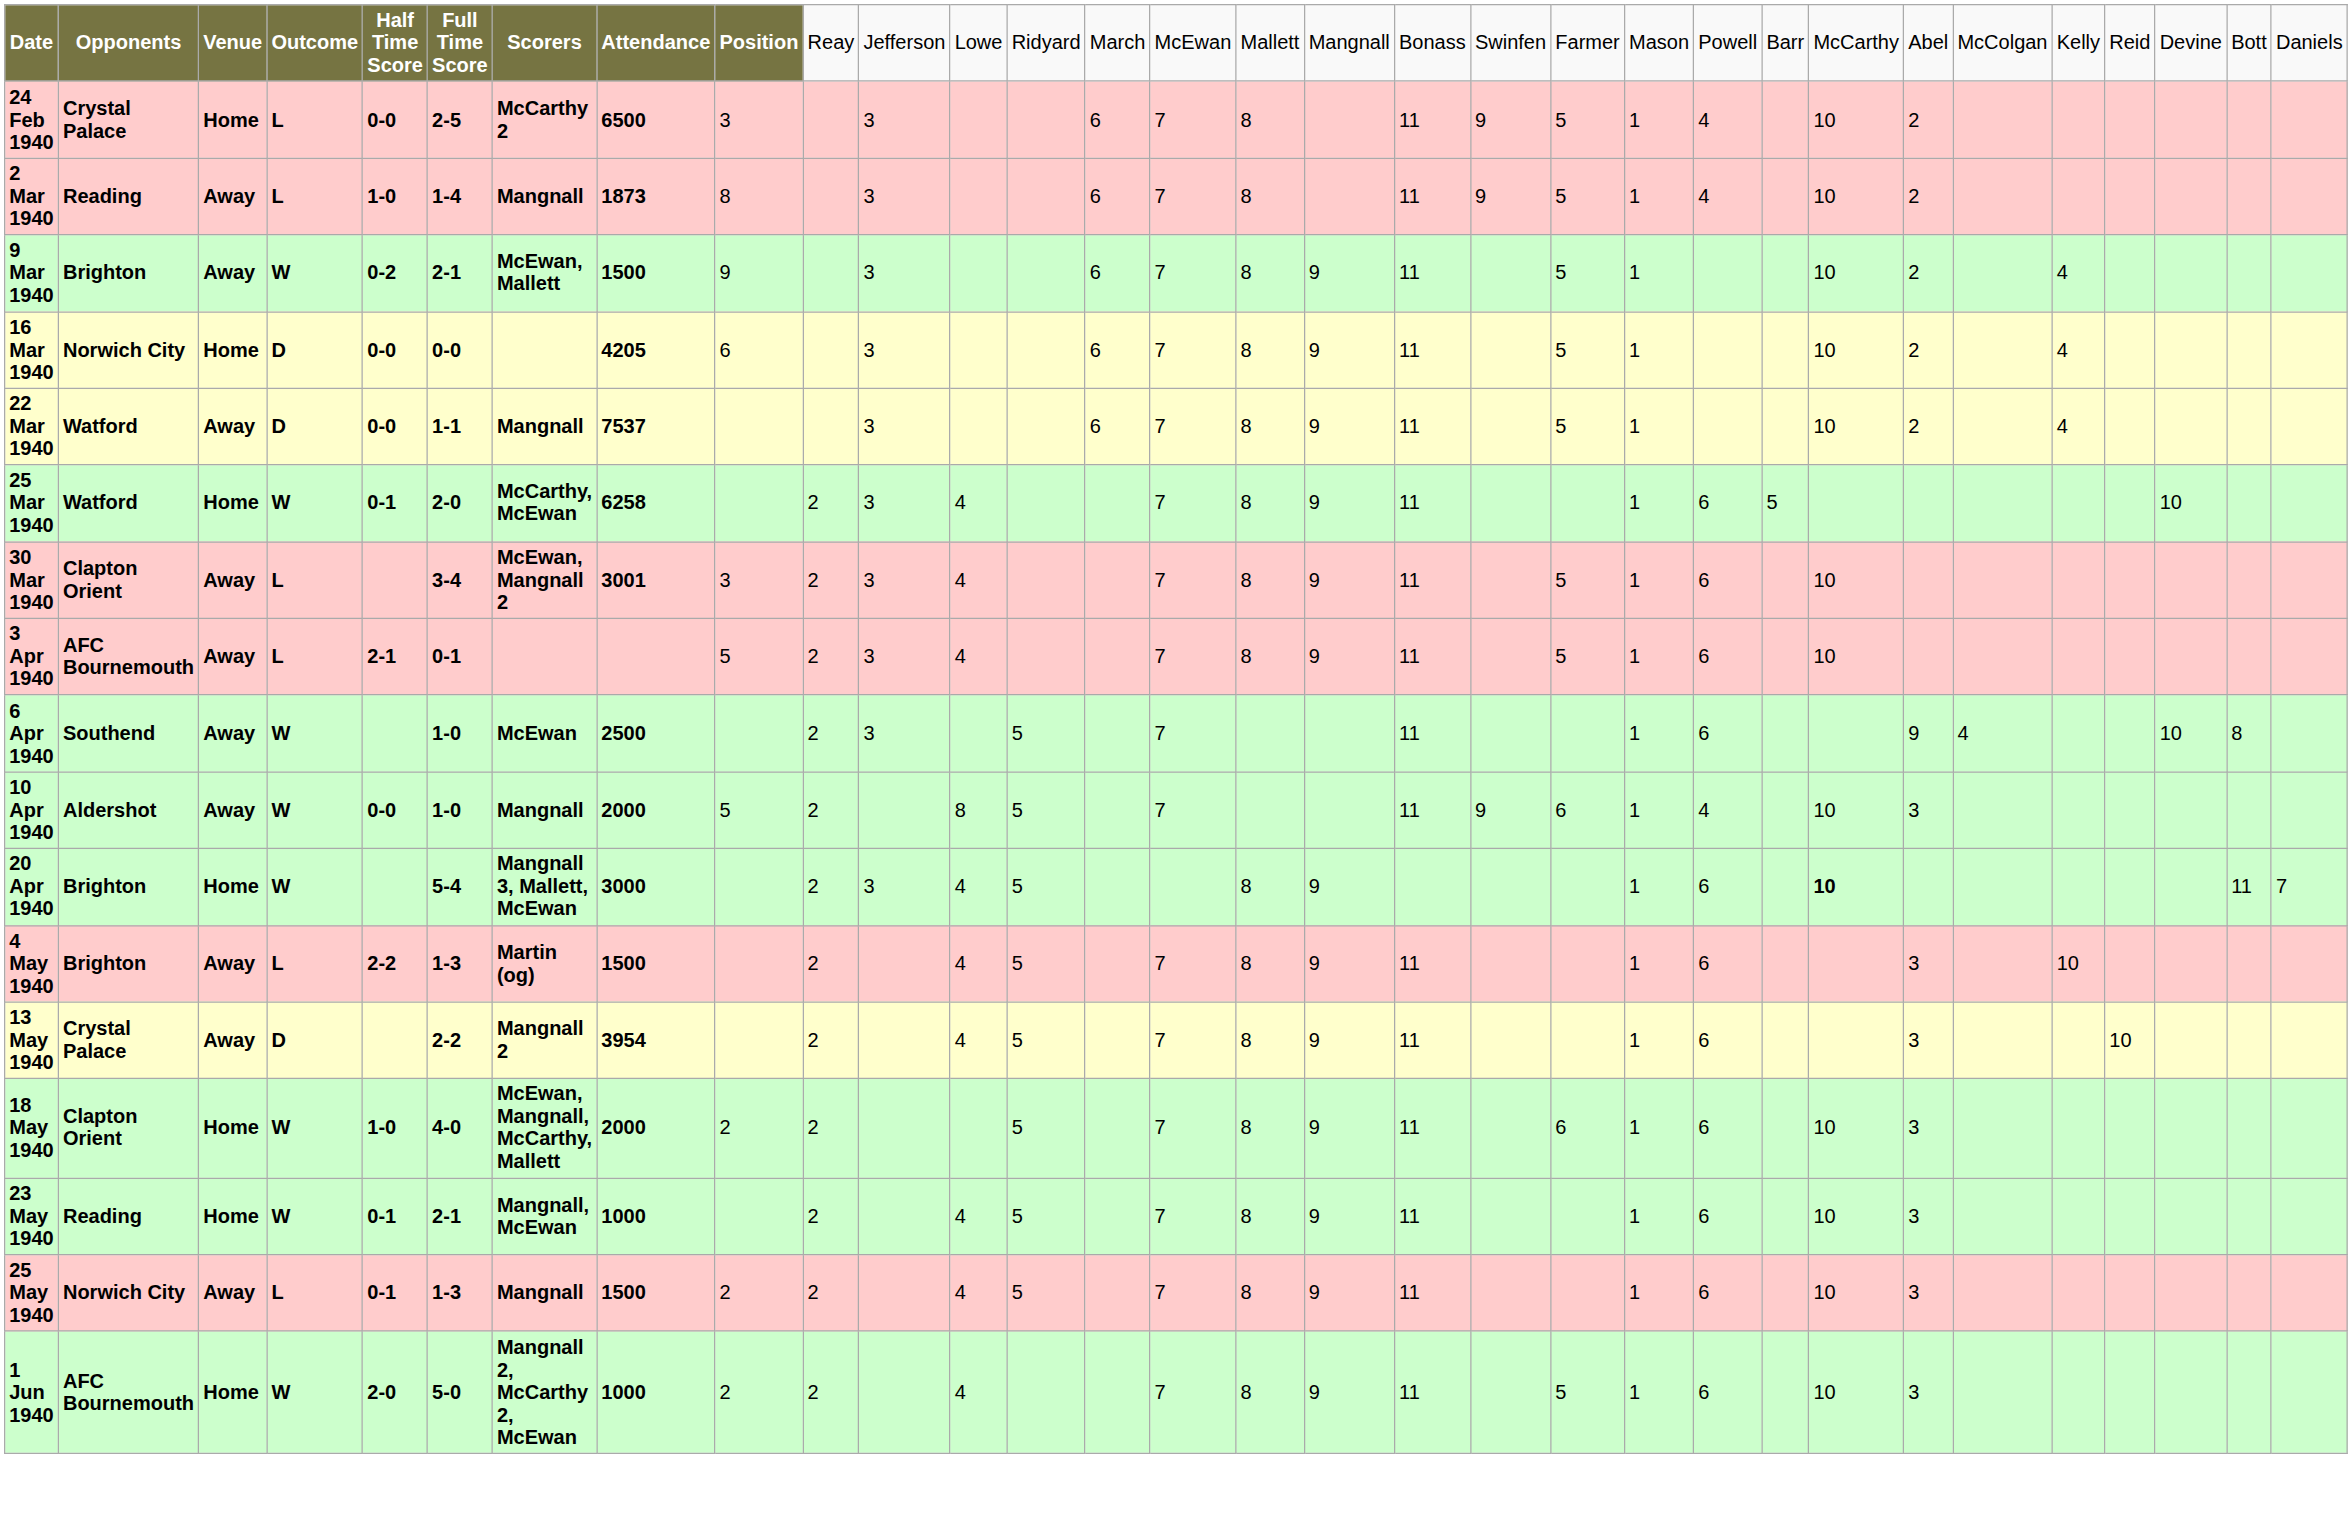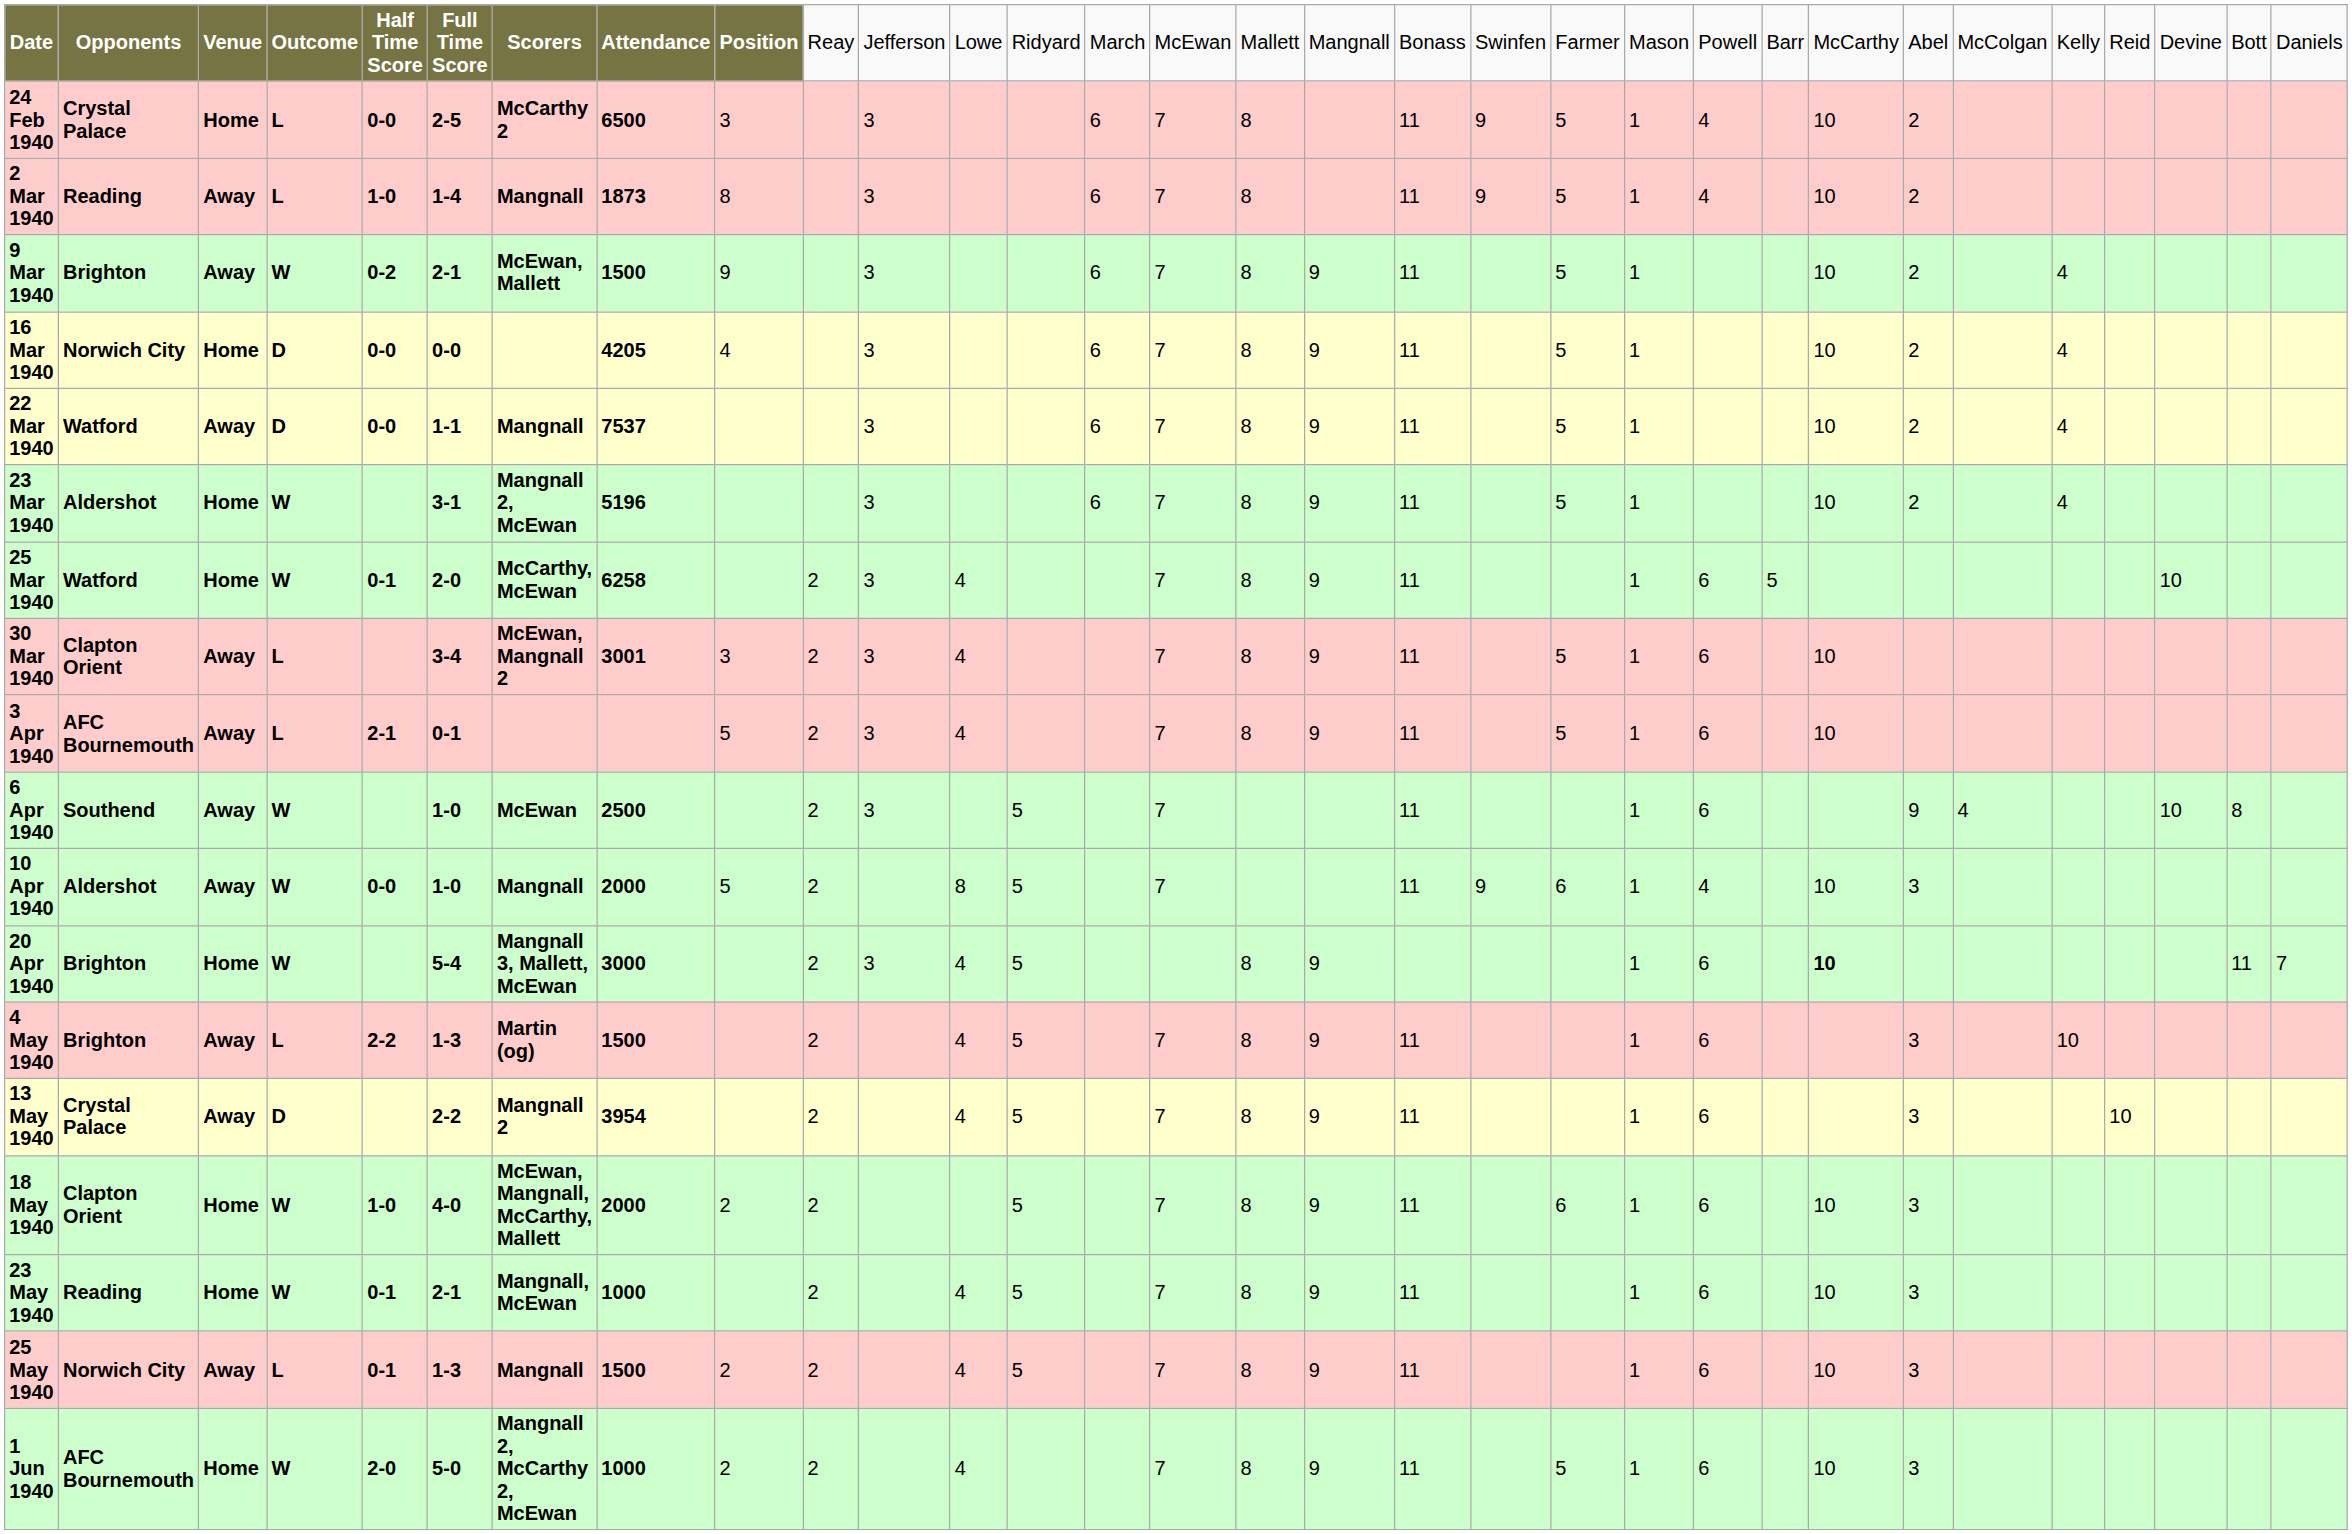16 Mar 1940 | column 9: 6 -> 4
+ row: 23 Mar 1940 | Aldershot | Home | W | 3-1 | Mangnall 2, McEwan | 5196 | 3 | 6 | 7 | 8 | 9 | 11 | 5 | 1 | 10 | 2 | 4
